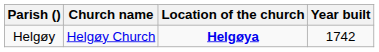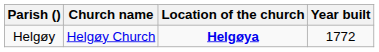Helgøy | Year built: 1742 -> 1772
